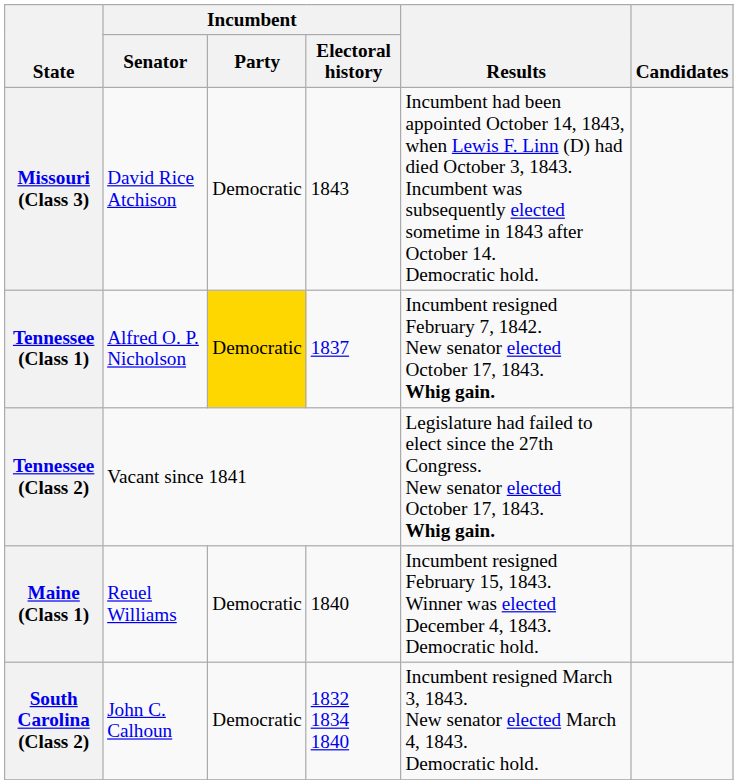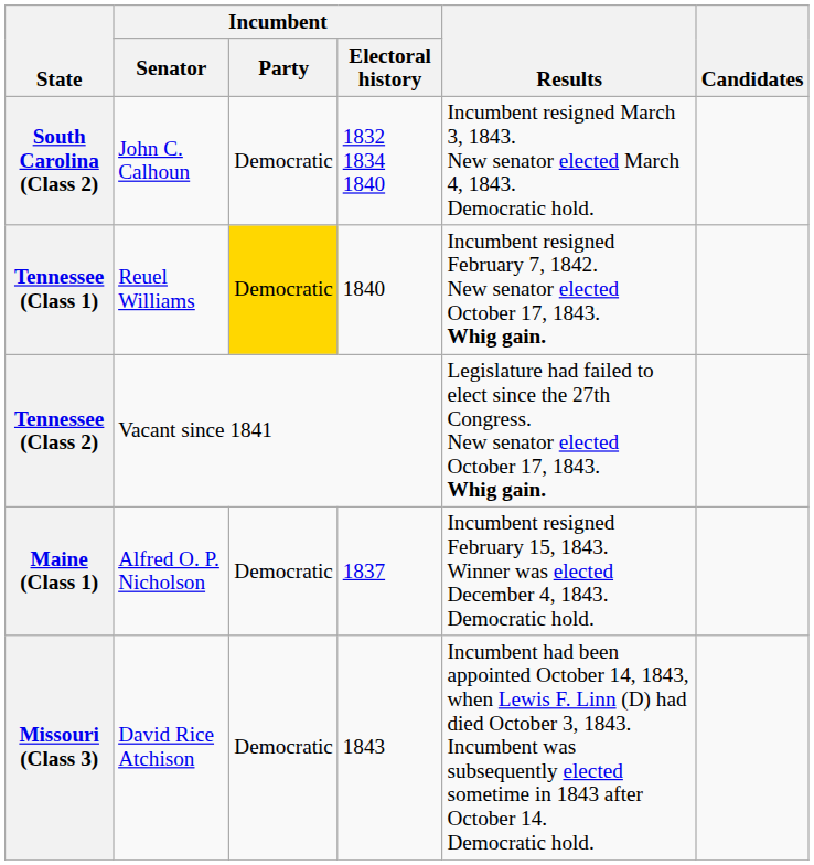rows swapped: South Carolina (Class 2) <-> Missouri (Class 3)
Tennessee (Class 1) | Incumbent / Senator: Alfred O. P. Nicholson -> Reuel Williams
Tennessee (Class 1) | Incumbent / Electoral history: 1837 -> 1840
Maine (Class 1) | Incumbent / Senator: Reuel Williams -> Alfred O. P. Nicholson
Maine (Class 1) | Incumbent / Electoral history: 1840 -> 1837
